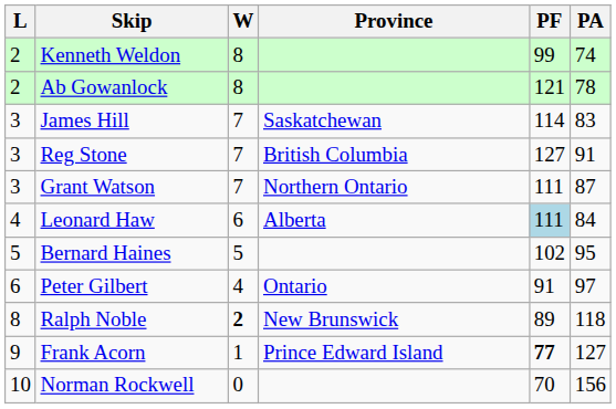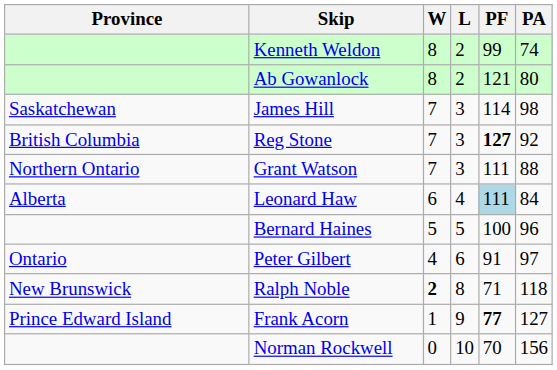columns swapped: Province <-> L
Ab Gowanlock | PA: 78 -> 80
James Hill | PA: 83 -> 98
Reg Stone | PF: normal -> bold
Reg Stone | PA: 91 -> 92
Grant Watson | PA: 87 -> 88
Bernard Haines | PF: 102 -> 100
Bernard Haines | PA: 95 -> 96
Ralph Noble | PF: 89 -> 71
